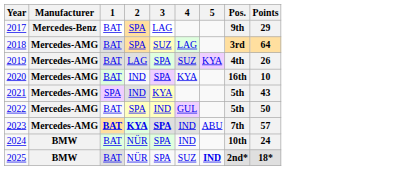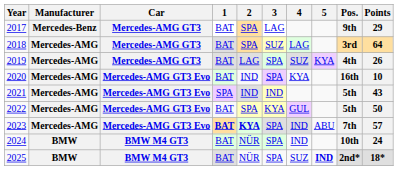+ column: Car | Mercedes-AMG GT3 | Mercedes-AMG GT3 | Mercedes-AMG GT3 | Mercedes-AMG GT3 Evo | Mercedes-AMG GT3 Evo | Mercedes-AMG GT3 Evo | Mercedes-AMG GT3 Evo | BMW M4 GT3 | BMW M4 GT3
2021 | 3: KYA -> IND
2022 | 3: IND -> KYA
2023 | 3: bold -> normal
